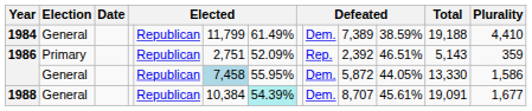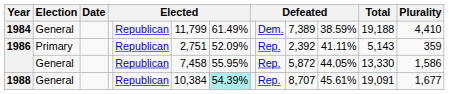1986 / Primary | column 11: 46.51% -> 41.11%
1986 / General | column 6: lightblue background -> no background
1986 / General | column 9: Dem. -> Rep.
1988 | column 9: Dem. -> Rep.
